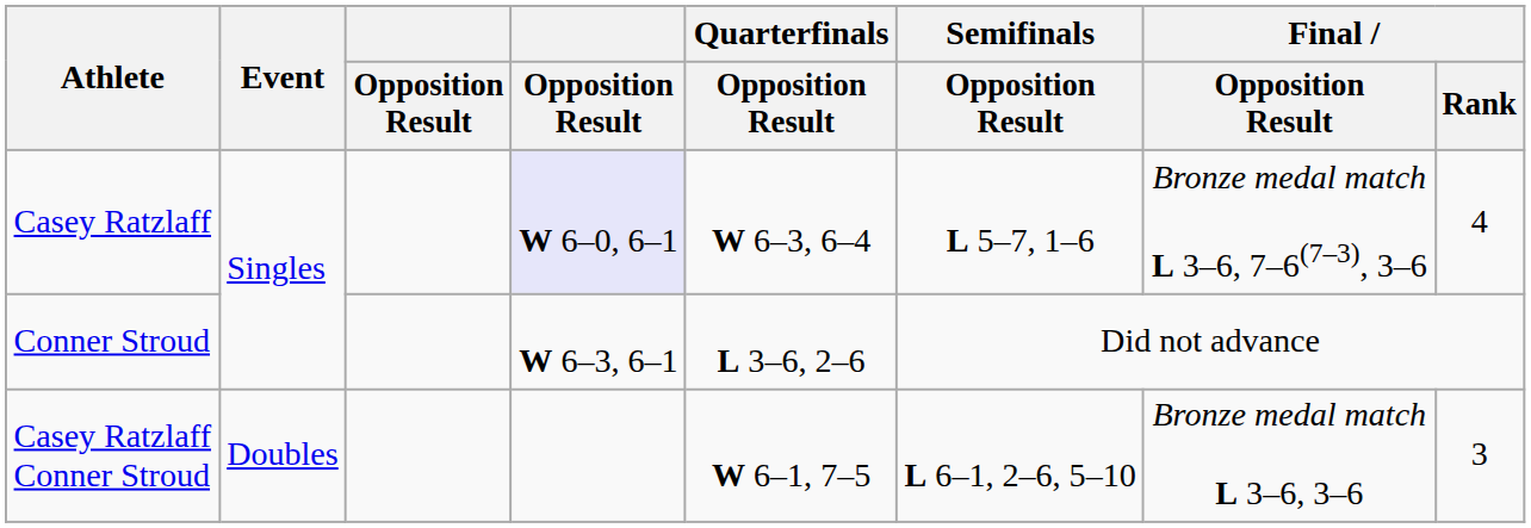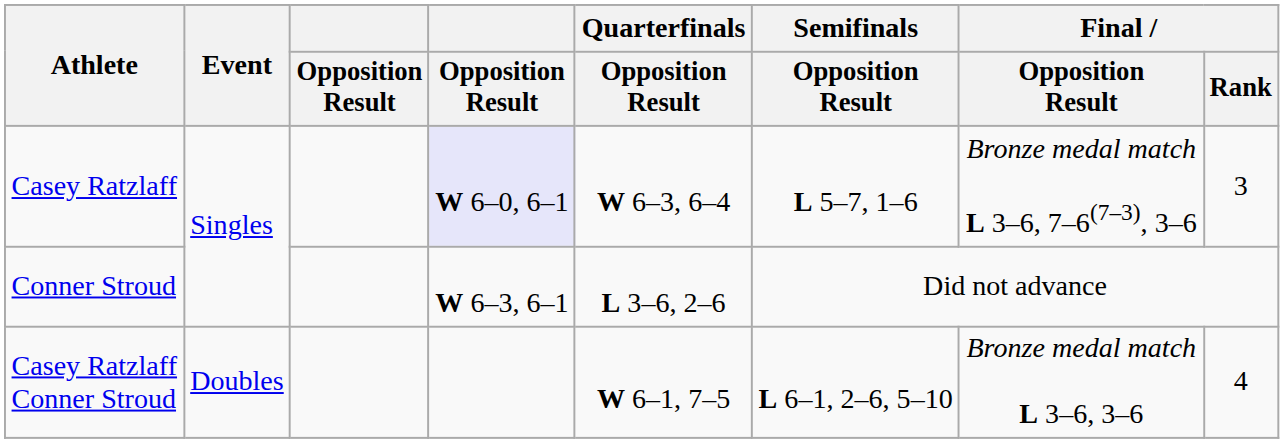Casey Ratzlaff | Final / Rank: 4 -> 3
Casey Ratzlaff Conner Stroud | Final / Rank: 3 -> 4
